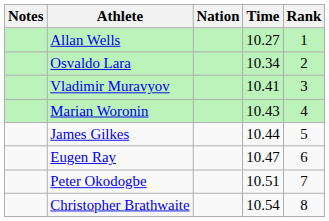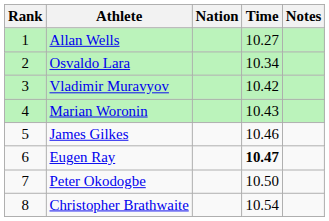columns swapped: Rank <-> Notes
Vladimir Muravyov | Time: 10.41 -> 10.42
James Gilkes | Time: 10.44 -> 10.46
Eugen Ray | Time: normal -> bold
Peter Okodogbe | Time: 10.51 -> 10.50
